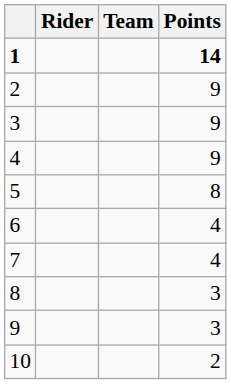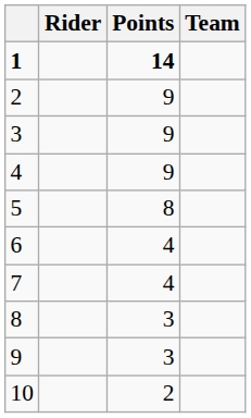columns swapped: Team <-> Points
